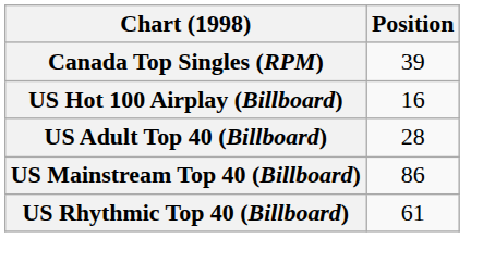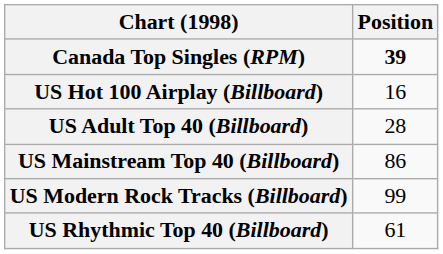Canada Top Singles (RPM) | Position: normal -> bold
+ row: US Modern Rock Tracks (Billboard) | 99
